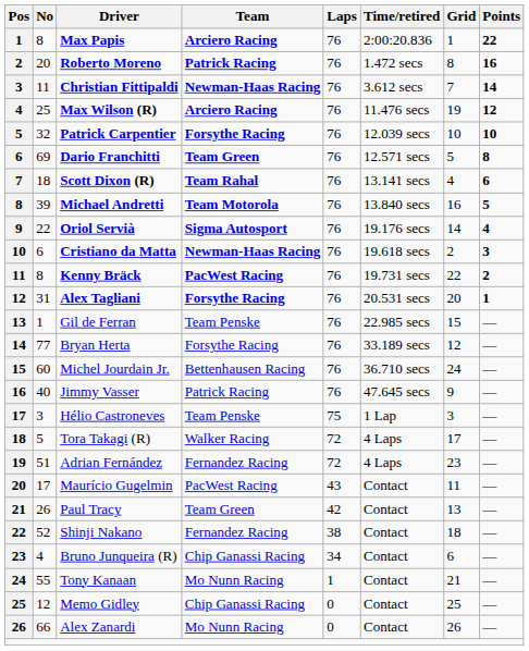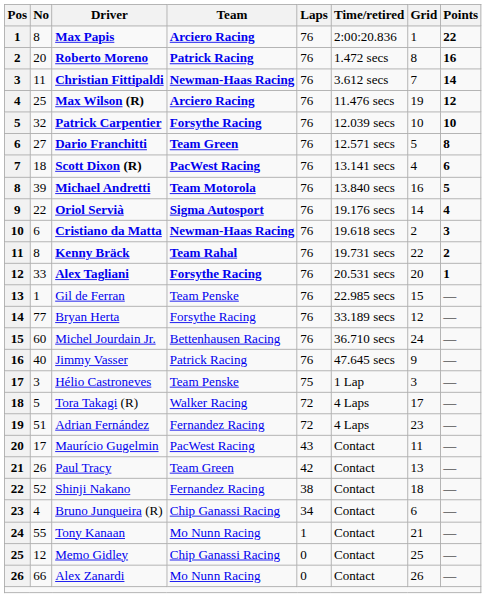Dario Franchitti | No: 69 -> 27
Scott Dixon (R) | Team: Team Rahal -> PacWest Racing
Kenny Bräck | Team: PacWest Racing -> Team Rahal
Alex Tagliani | No: 31 -> 33
